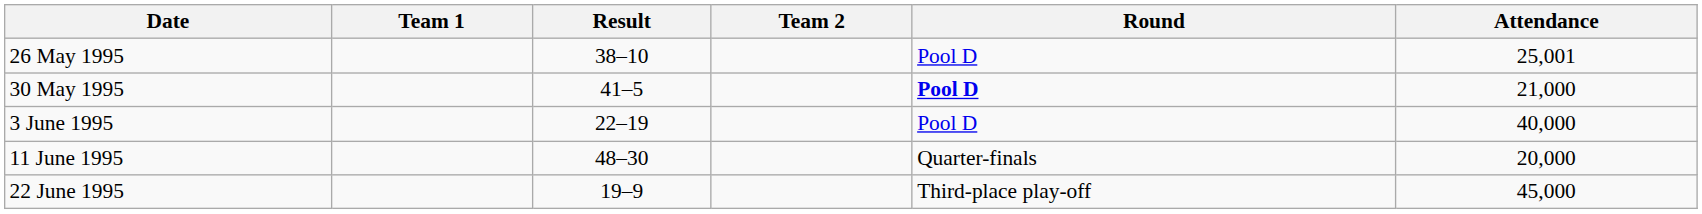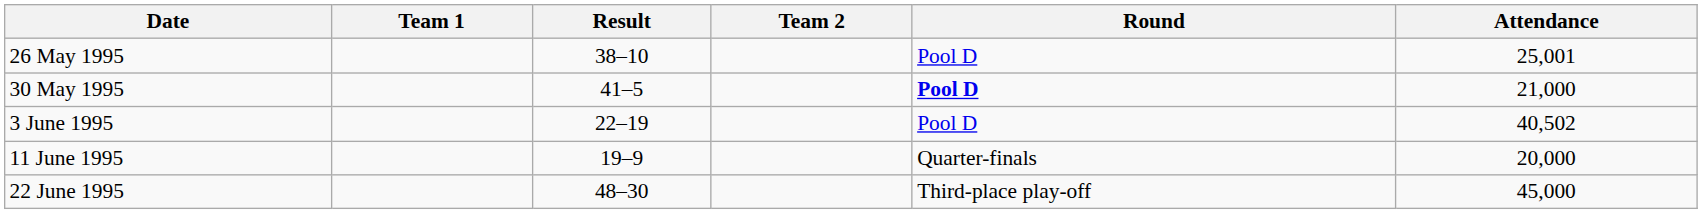3 June 1995 | Attendance: 40,000 -> 40,502
11 June 1995 | Result: 48–30 -> 19–9
22 June 1995 | Result: 19–9 -> 48–30
